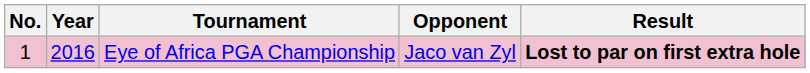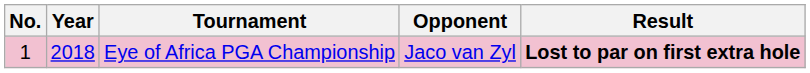Eye of Africa PGA Championship | Year: 2016 -> 2018
